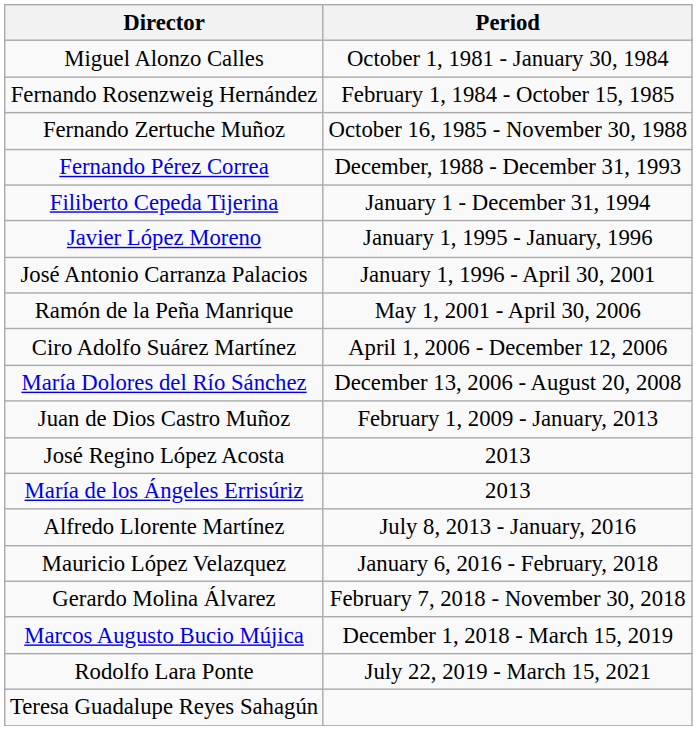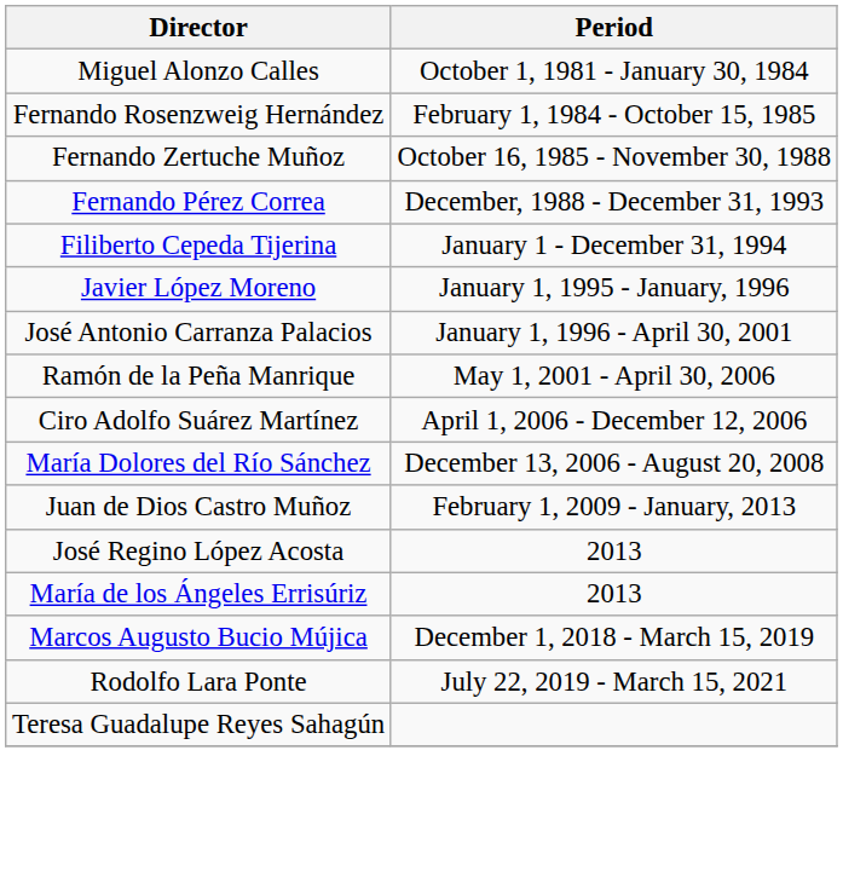- row: Alfredo Llorente Martínez | July 8, 2013 - January, 2016
- row: Mauricio López Velazquez | January 6, 2016 - February, 2018
- row: Gerardo Molina Álvarez | February 7, 2018 - November 30, 2018
